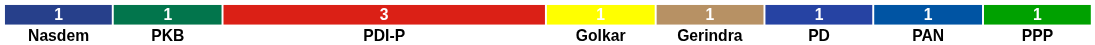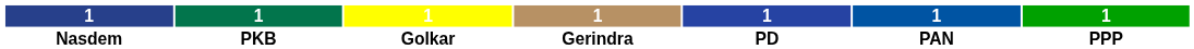- column: 3 | PDI-P
